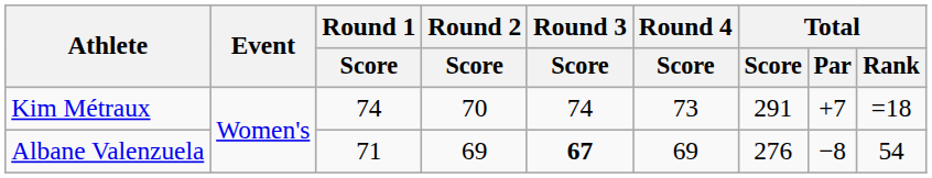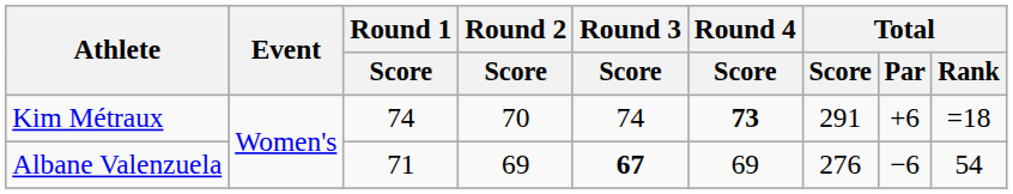Kim Métraux | Round 4 / Score: normal -> bold
Kim Métraux | Total / Par: +7 -> +6
Albane Valenzuela | Total / Par: −8 -> −6
